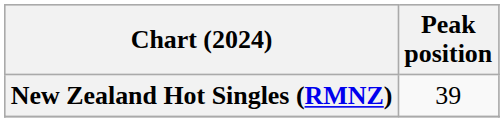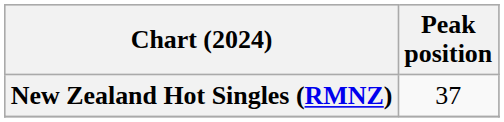New Zealand Hot Singles (RMNZ) | Peak position: 39 -> 37
